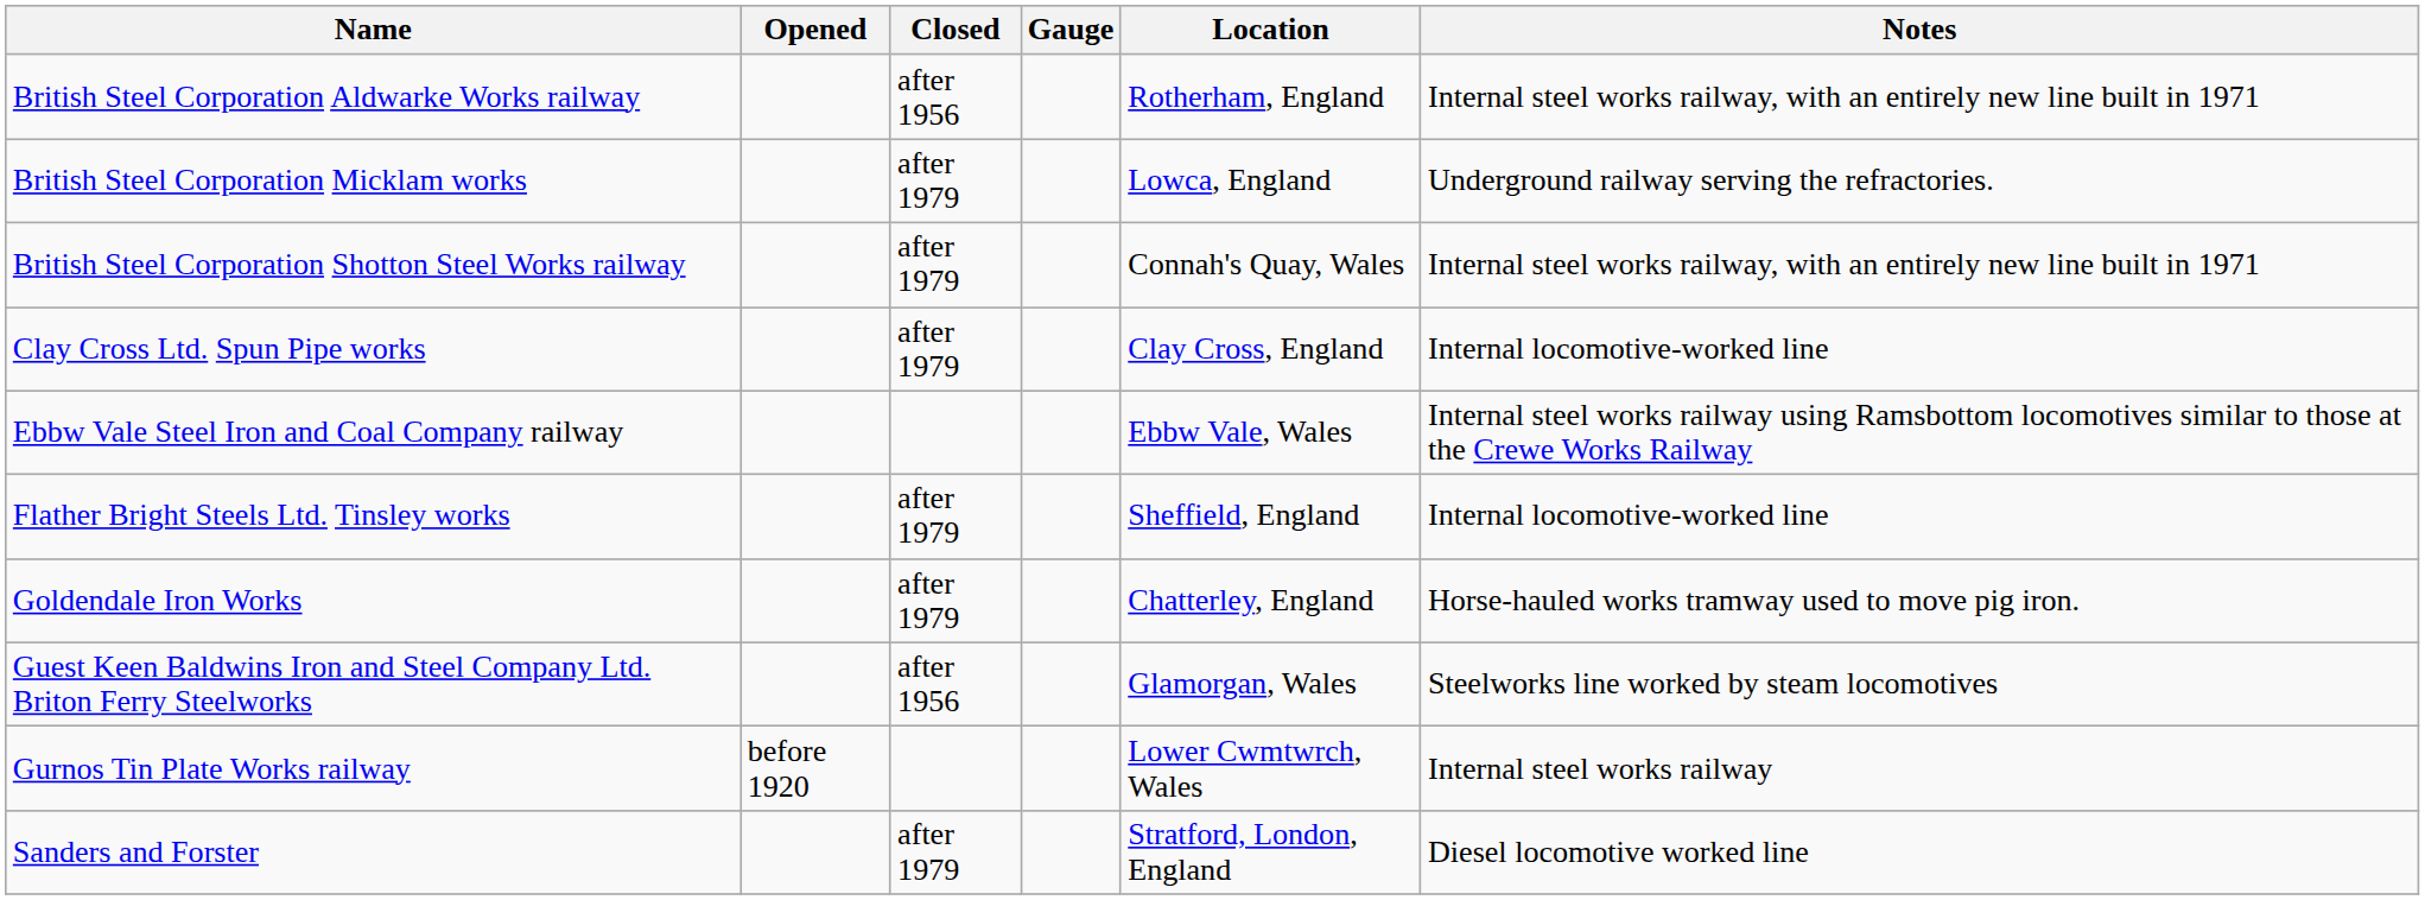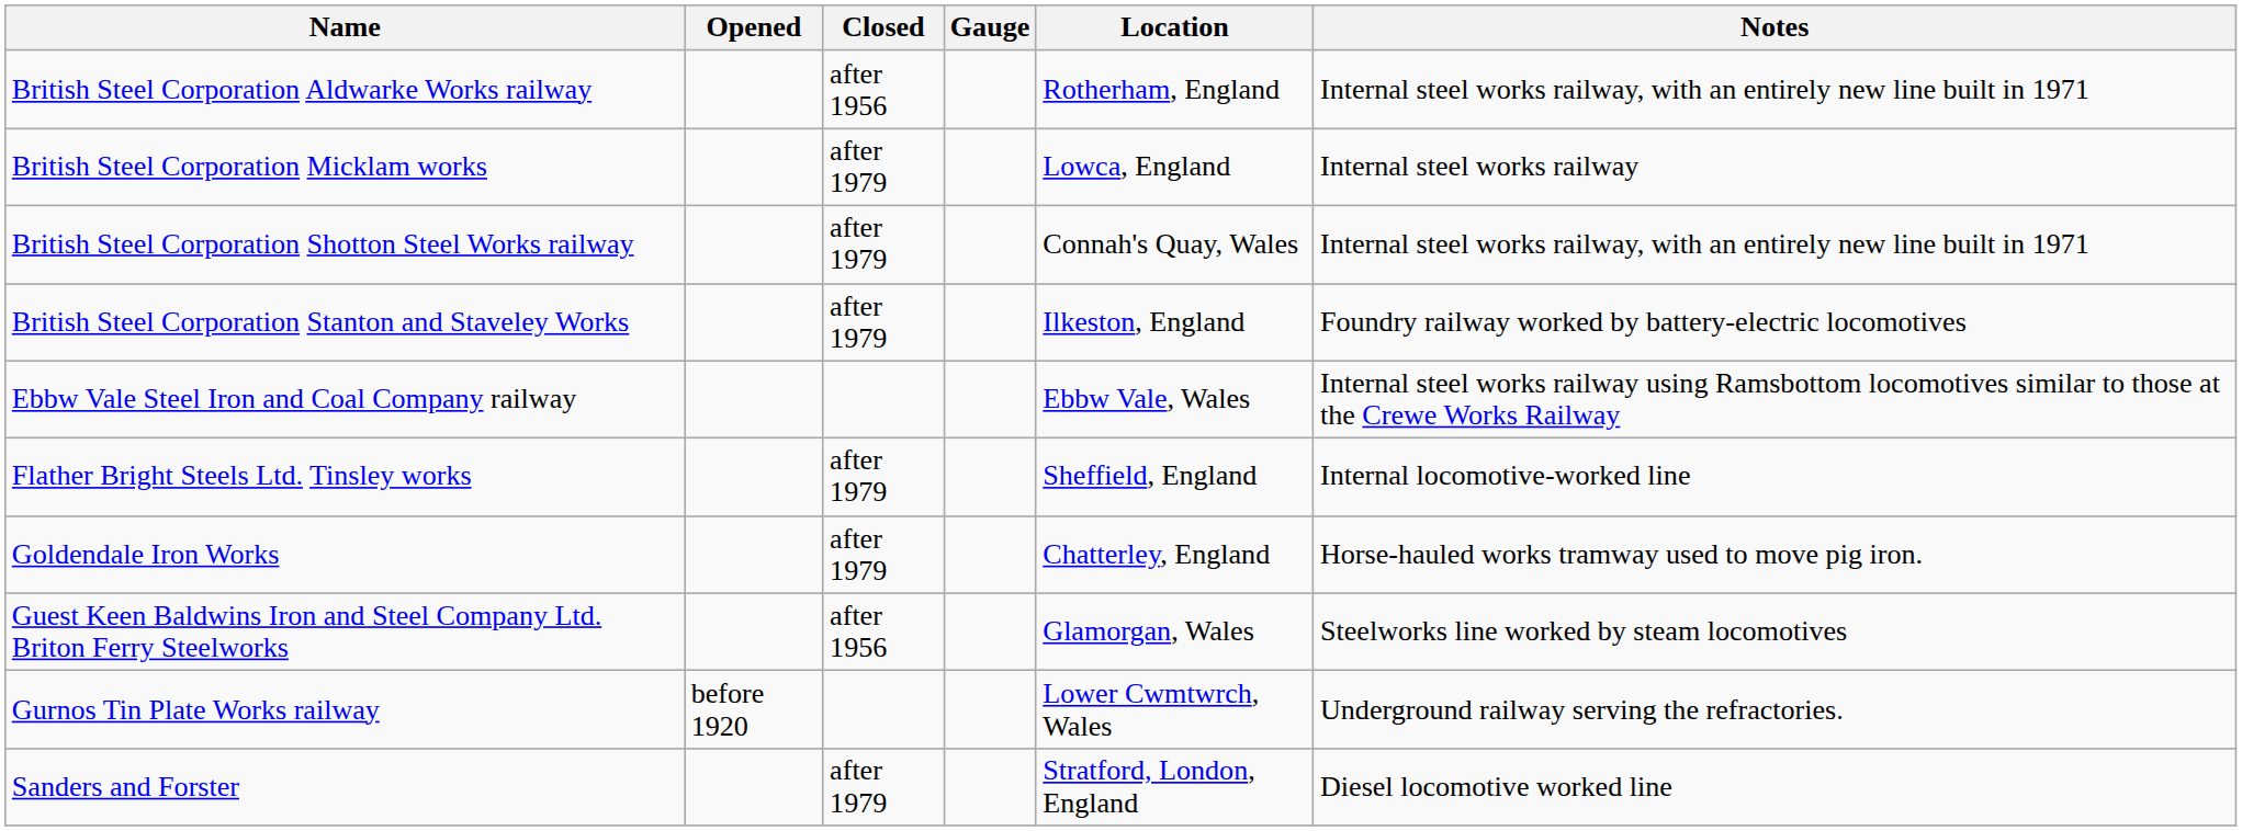British Steel Corporation Micklam works | Notes: Underground railway serving the refractories. -> Internal steel works railway
+ row: British Steel Corporation Stanton and Staveley Works | after 1979 | Ilkeston, England | Foundry railway worked by battery-electric locomotives
- row: Clay Cross Ltd. Spun Pipe works | after 1979 | Clay Cross, England | Internal locomotive-worked line
Gurnos Tin Plate Works railway | Notes: Internal steel works railway -> Underground railway serving the refractories.
